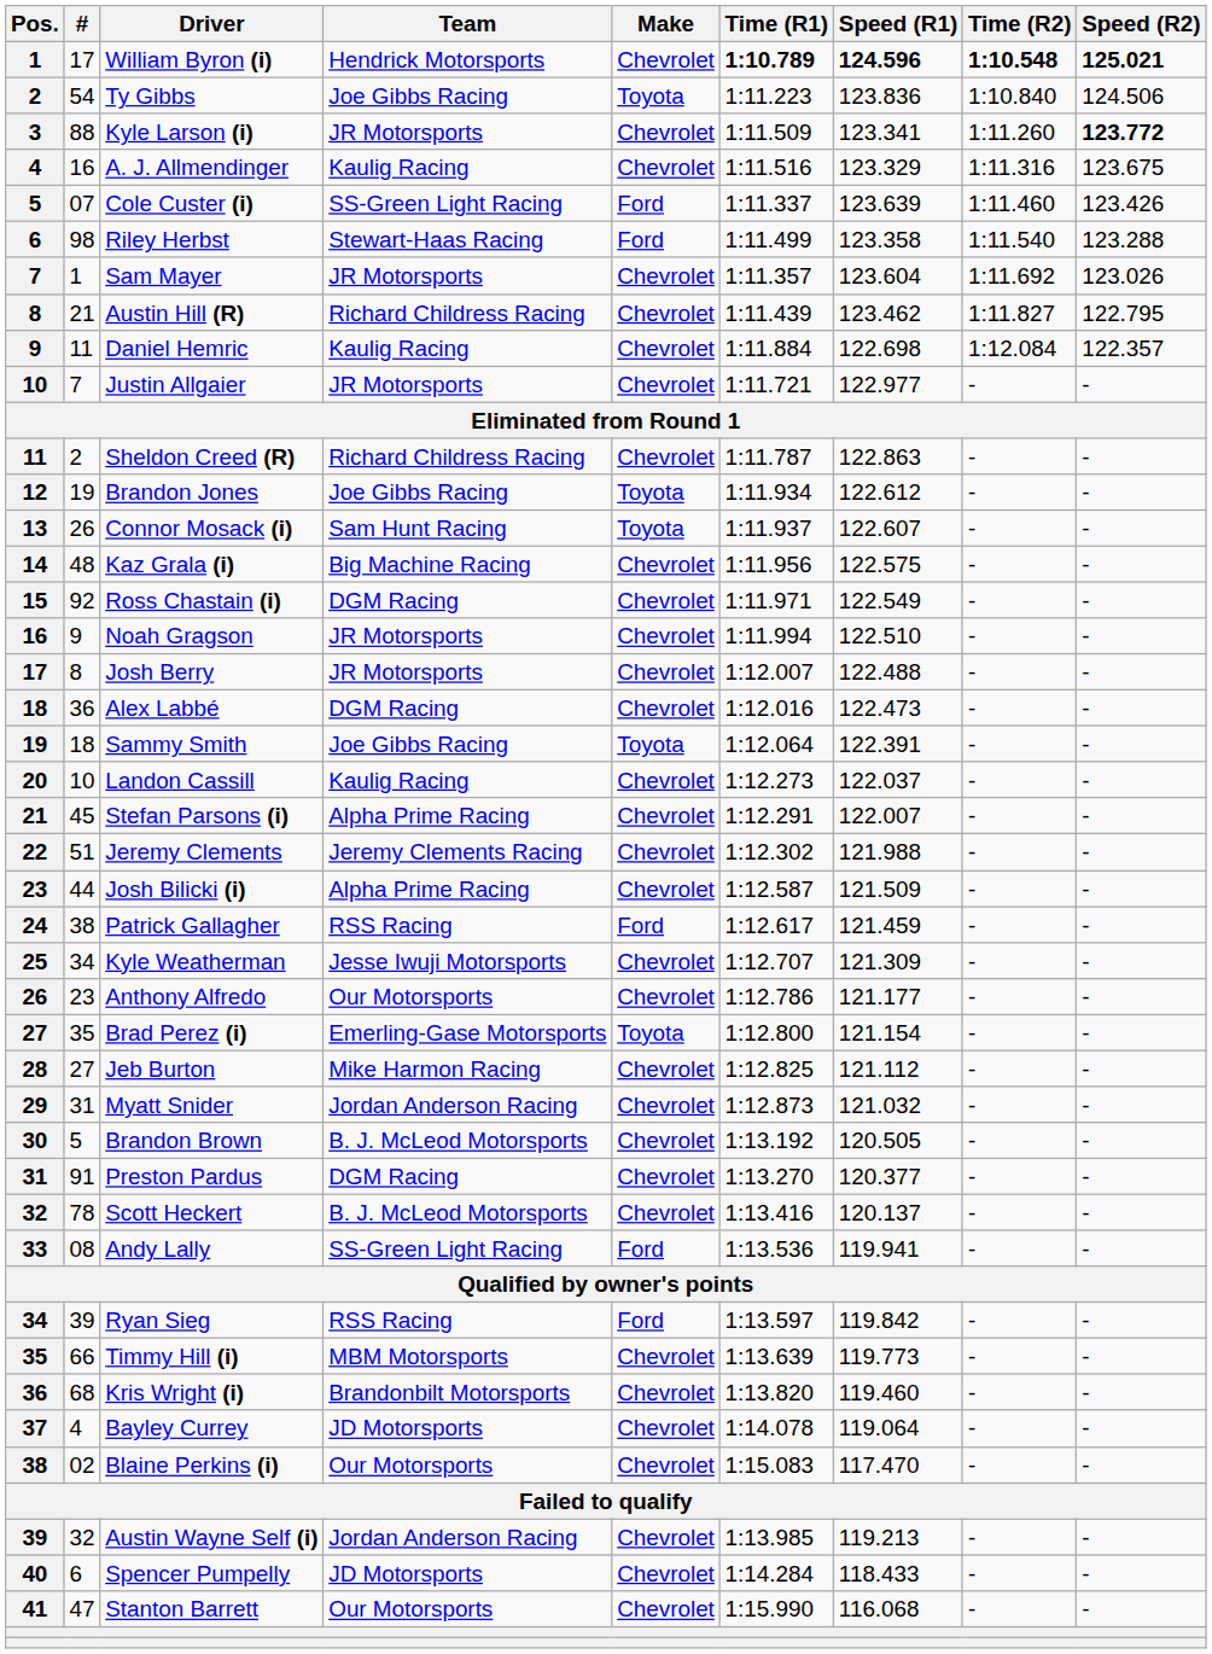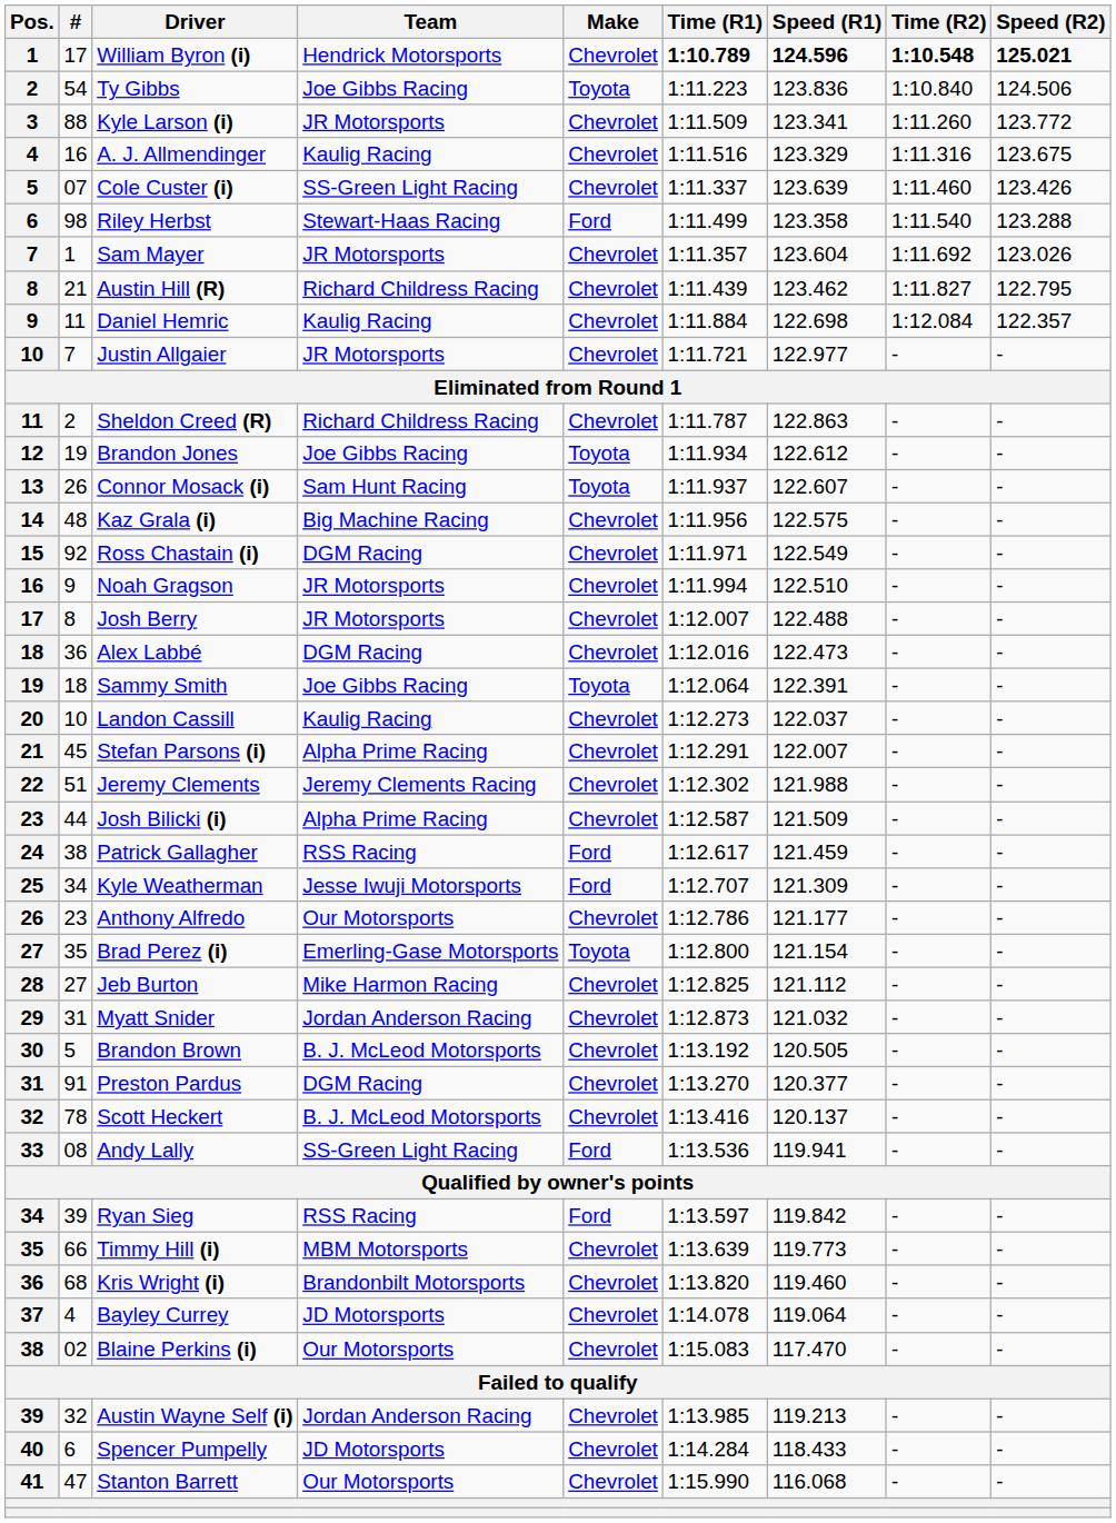Kyle Larson (i) | Speed (R2): bold -> normal
Cole Custer (i) | Make: Ford -> Chevrolet
Kyle Weatherman | Make: Chevrolet -> Ford
